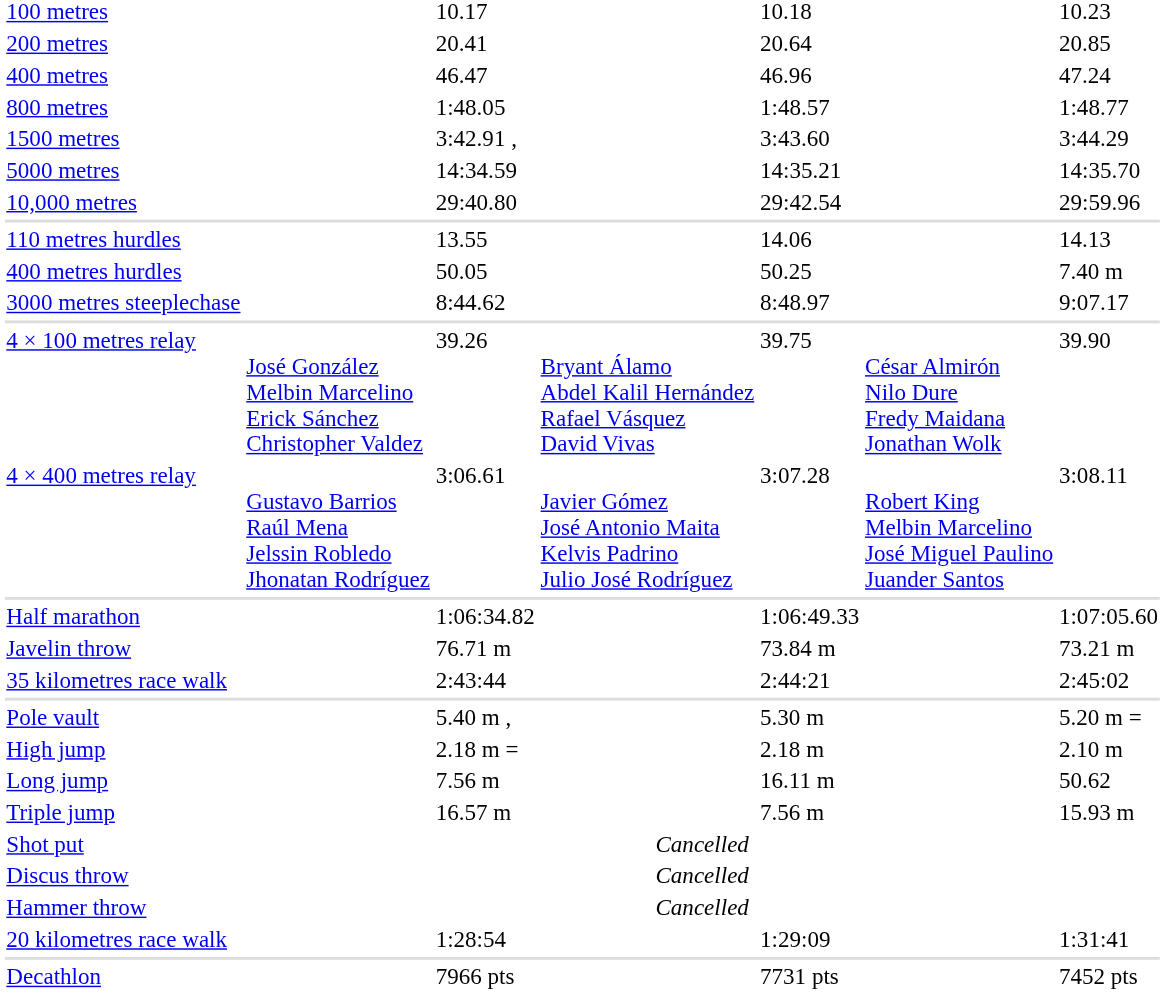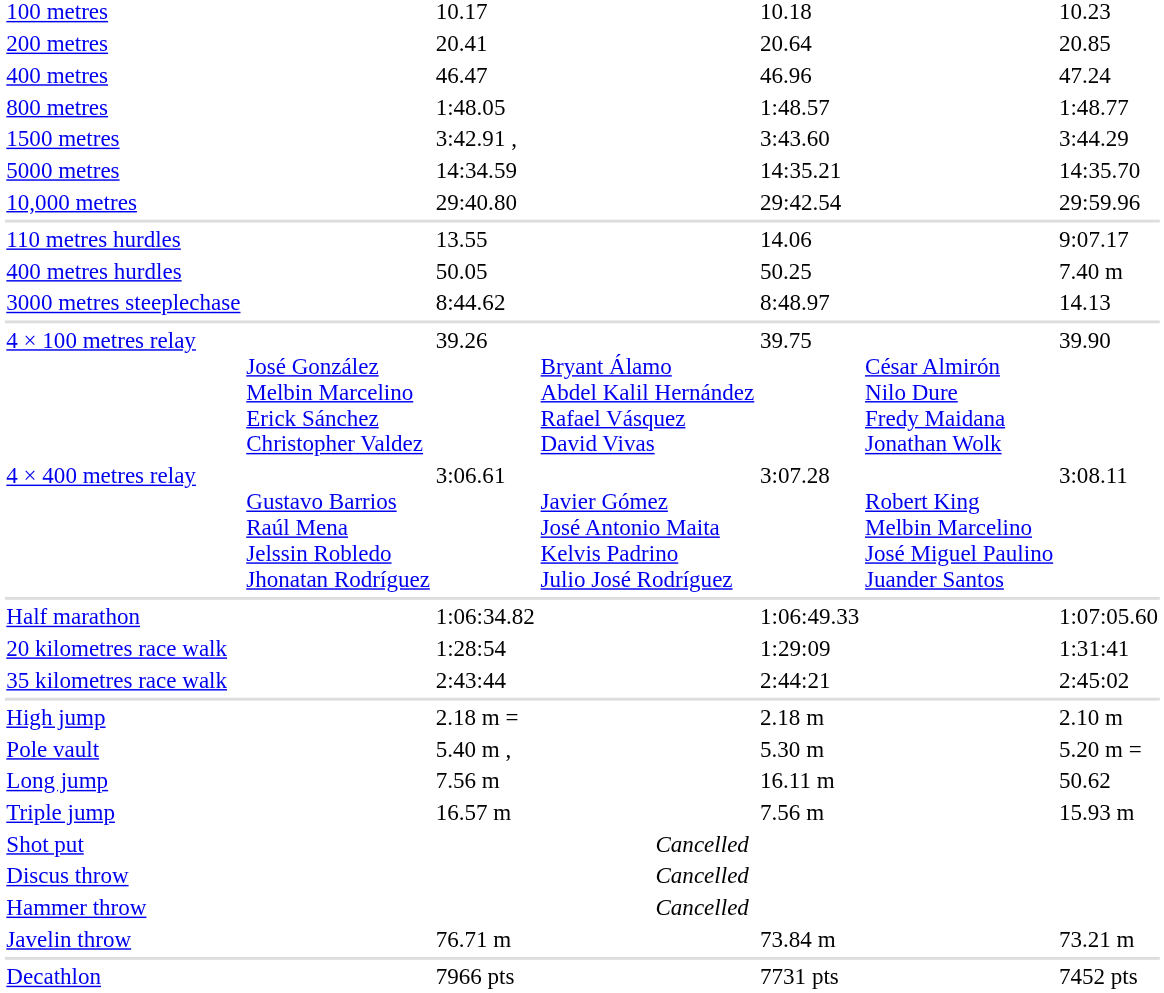110 metres hurdles | column 7: 14.13 -> 9:07.17
3000 metres steeplechase | column 7: 9:07.17 -> 14.13
rows swapped: 20 kilometres race walk <-> Javelin throw
rows swapped: High jump <-> Pole vault
